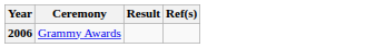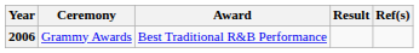+ column: Award | Best Traditional R&B Performance
